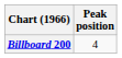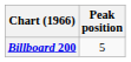Billboard 200 | Peak position: 4 -> 5
